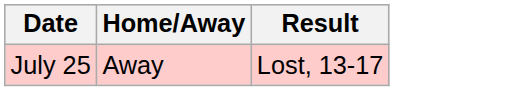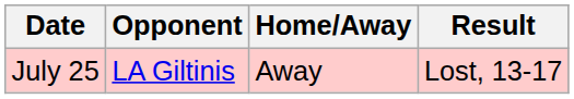+ column: Opponent | LA Giltinis
